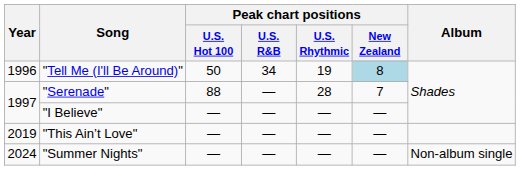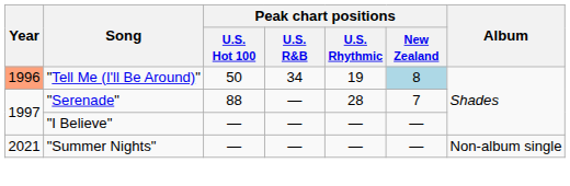"Tell Me (I'll Be Around)" | Year: no background -> lightsalmon background
- row: 2019 | "This Ain’t Love" | — | — | — | —
"Summer Nights" | Year: 2024 -> 2021
